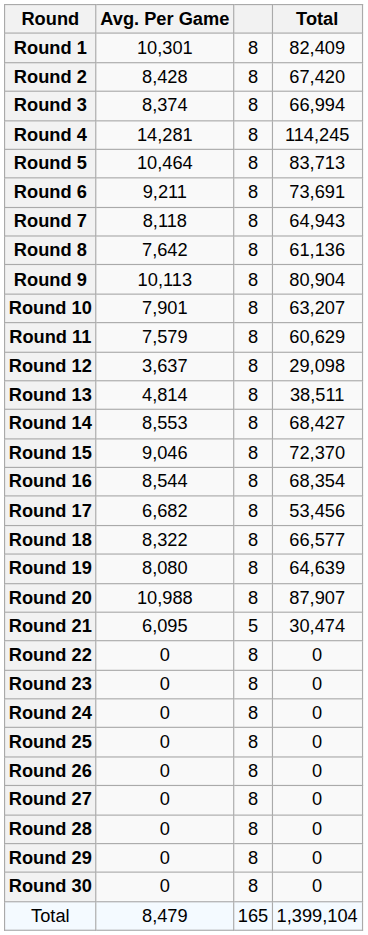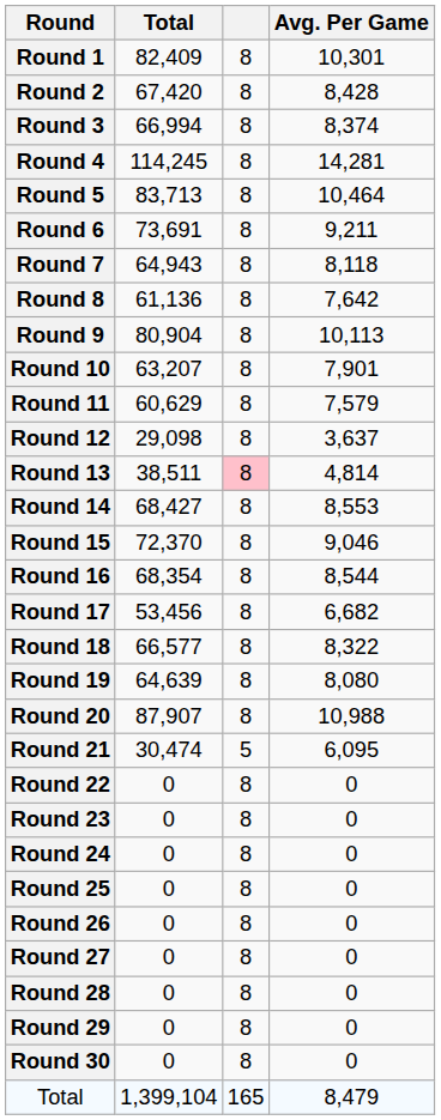columns swapped: Total <-> Avg. Per Game
Round 13 | column 3: no background -> pink background
